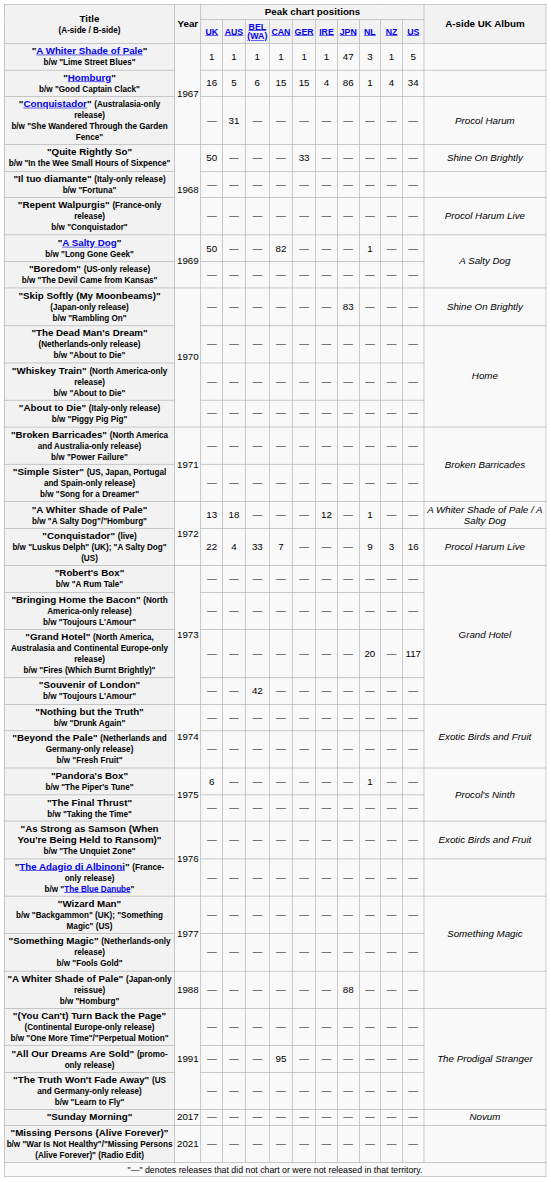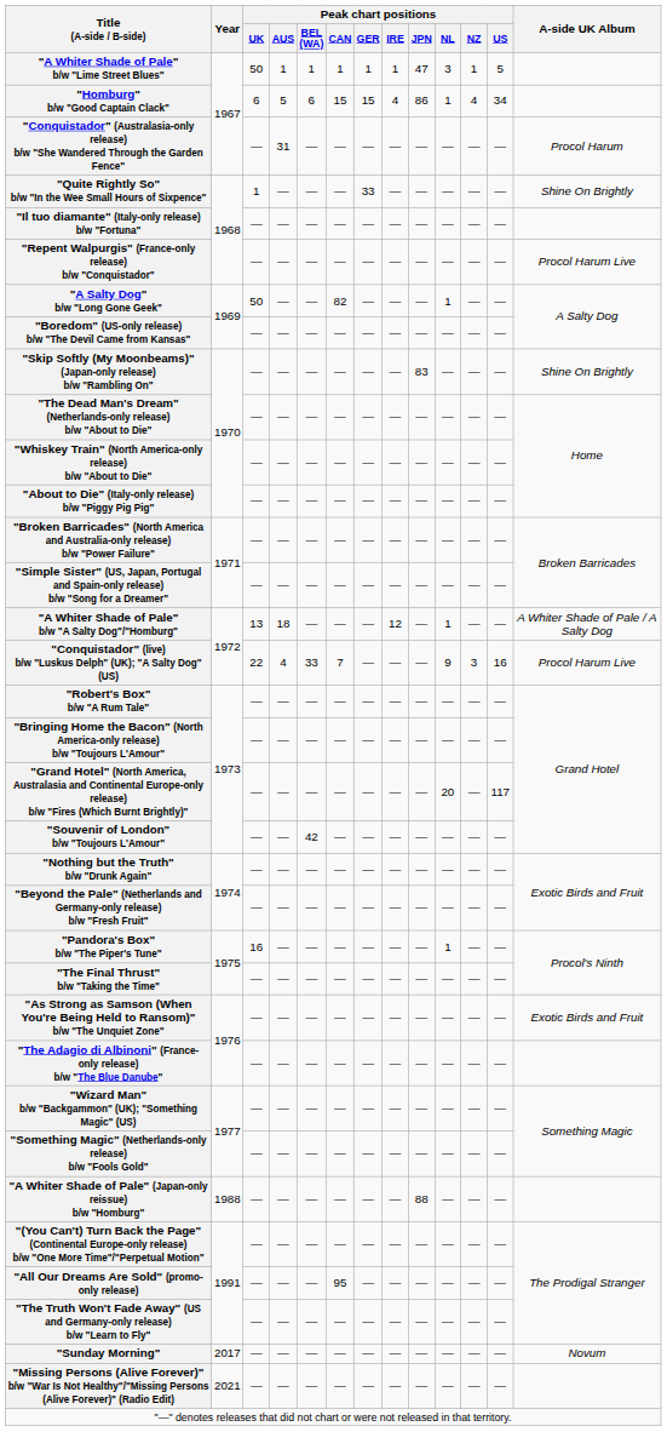"A Whiter Shade of Pale" b/w "Lime Street Blues" | Peak chart positions / UK: 1 -> 50
"Homburg" b/w "Good Captain Clack" | Peak chart positions / UK: 16 -> 6
"Quite Rightly So" b/w "In the Wee Small Hours of Sixpence" | Peak chart positions / UK: 50 -> 1
"Pandora's Box" b/w "The Piper's Tune" | Peak chart positions / UK: 6 -> 16
